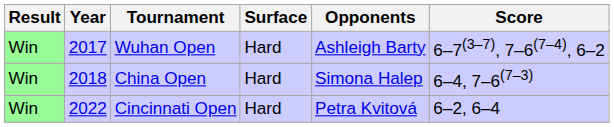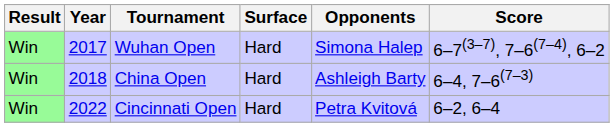Wuhan Open | Opponents: Ashleigh Barty -> Simona Halep
China Open | Opponents: Simona Halep -> Ashleigh Barty
